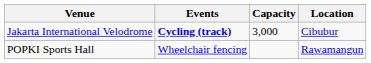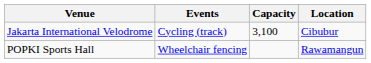Jakarta International Velodrome | Events: bold -> normal
Jakarta International Velodrome | Capacity: 3,000 -> 3,100
